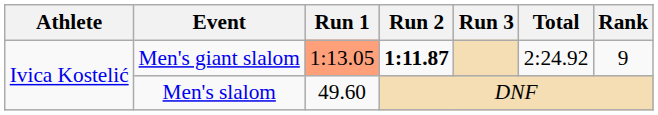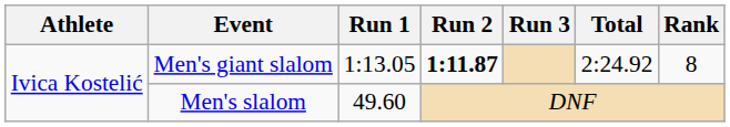Men's giant slalom | Run 1: lightsalmon background -> no background
Men's giant slalom | Rank: 9 -> 8
